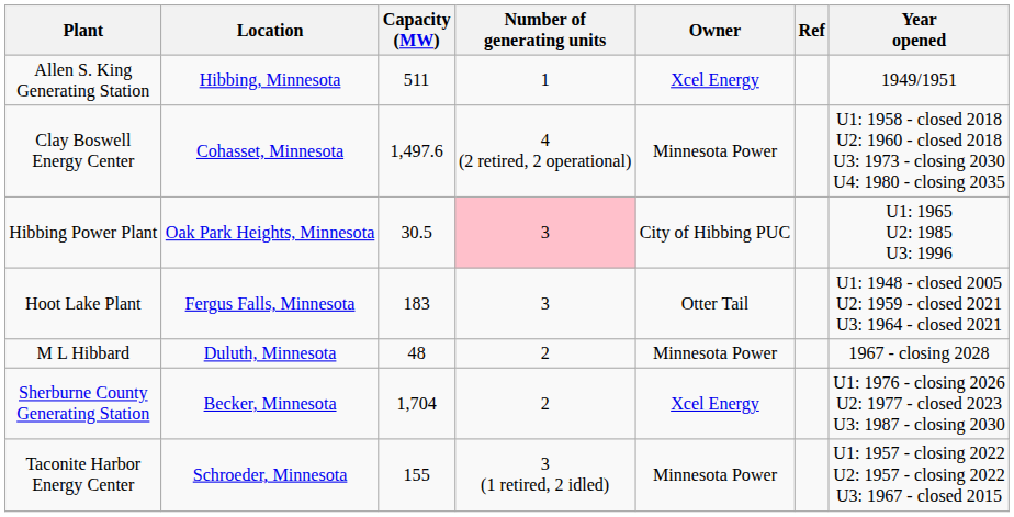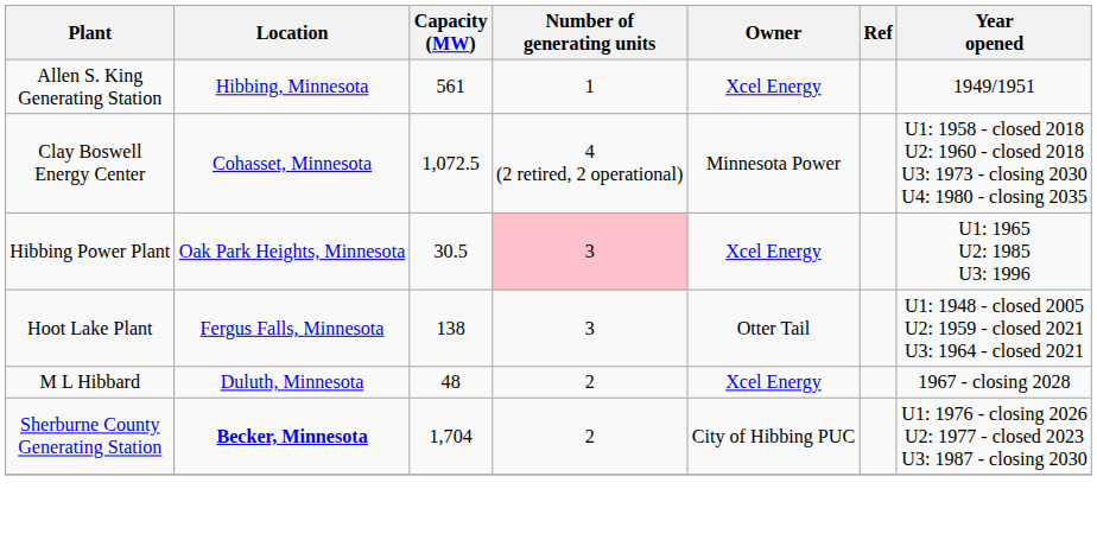Allen S. King Generating Station | Capacity (MW): 511 -> 561
Clay Boswell Energy Center | Capacity (MW): 1,497.6 -> 1,072.5
Hibbing Power Plant | Owner: City of Hibbing PUC -> Xcel Energy
Hoot Lake Plant | Capacity (MW): 183 -> 138
M L Hibbard | Owner: Minnesota Power -> Xcel Energy
Sherburne County Generating Station | Location: normal -> bold
Sherburne County Generating Station | Owner: Xcel Energy -> City of Hibbing PUC
- row: Taconite Harbor Energy Center | Schroeder, Minnesota | 155 | 3 (1 retired, 2 idled) | Minnesota Power | U1: 1957 - closing 2022 U2: 1957 - closing 2022 U3: 1967 - closed 2015
